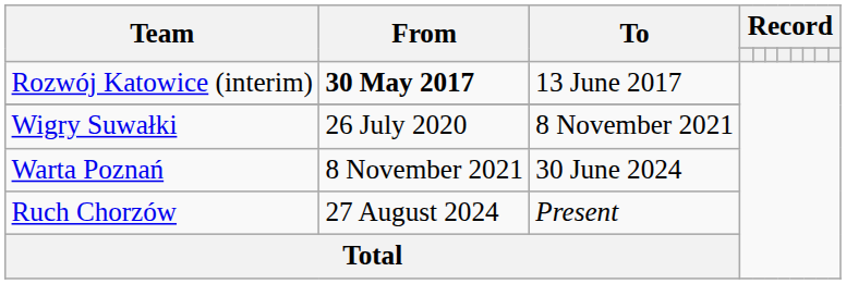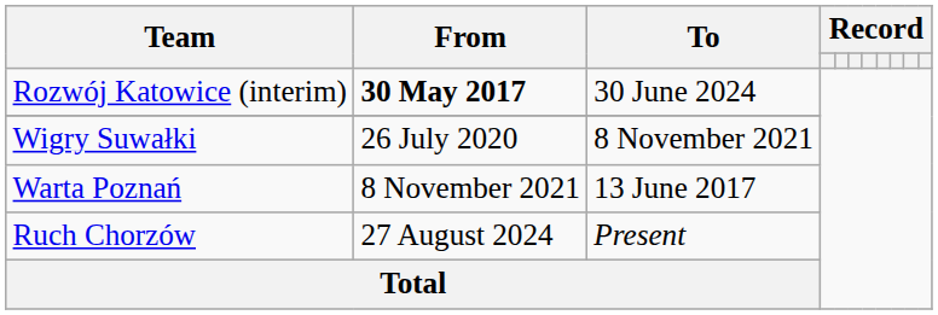Rozwój Katowice (interim) | To: 13 June 2017 -> 30 June 2024
Warta Poznań | To: 30 June 2024 -> 13 June 2017
